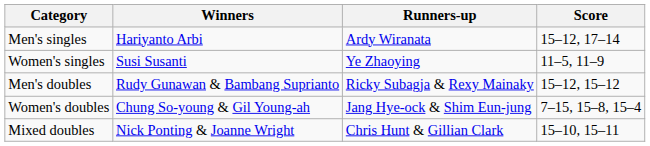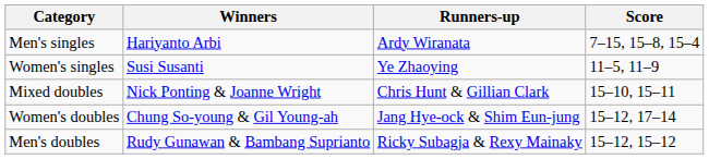Men's singles | Score: 15–12, 17–14 -> 7–15, 15–8, 15–4
rows swapped: Men's doubles <-> Mixed doubles
Women's doubles | Score: 7–15, 15–8, 15–4 -> 15–12, 17–14
